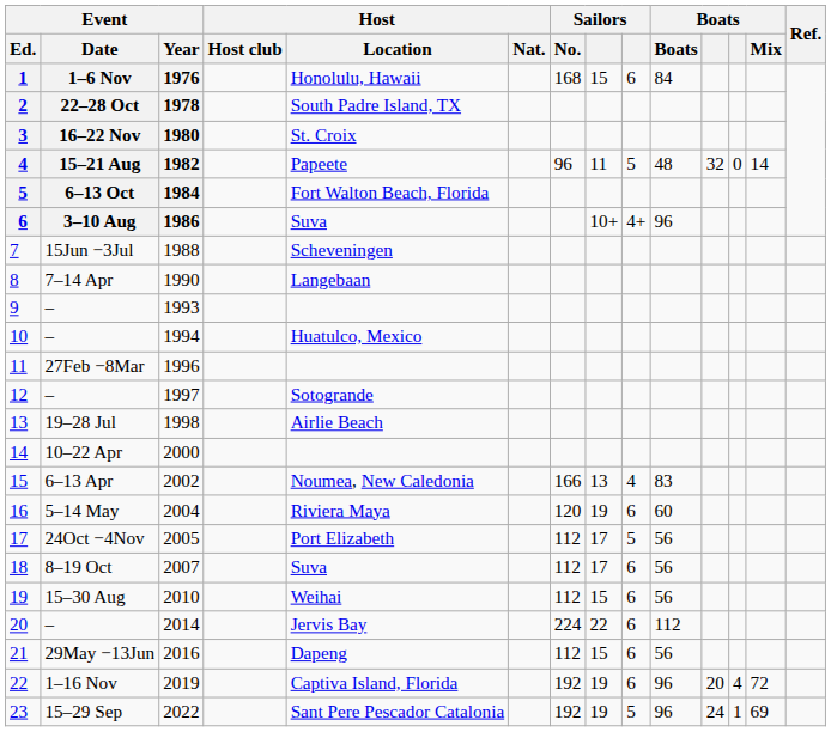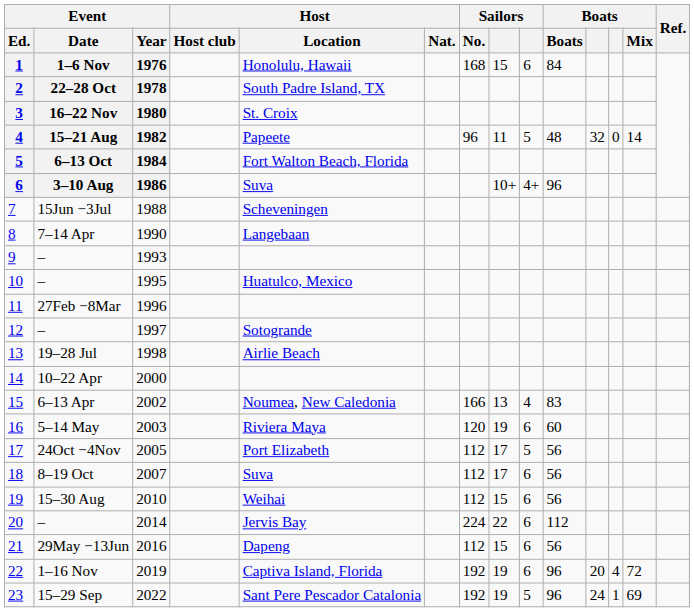10 | Event / Year: 1994 -> 1995
16 | Event / Year: 2004 -> 2003
